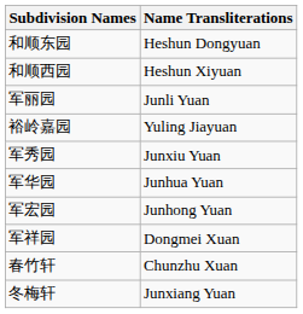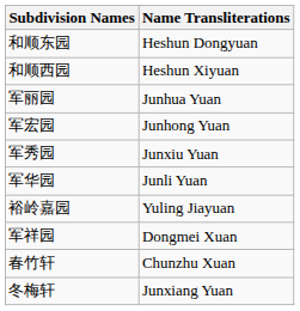军丽园 | Name Transliterations: Junli Yuan -> Junhua Yuan
rows swapped: 军宏园 <-> 裕岭嘉园
军华园 | Name Transliterations: Junhua Yuan -> Junli Yuan
